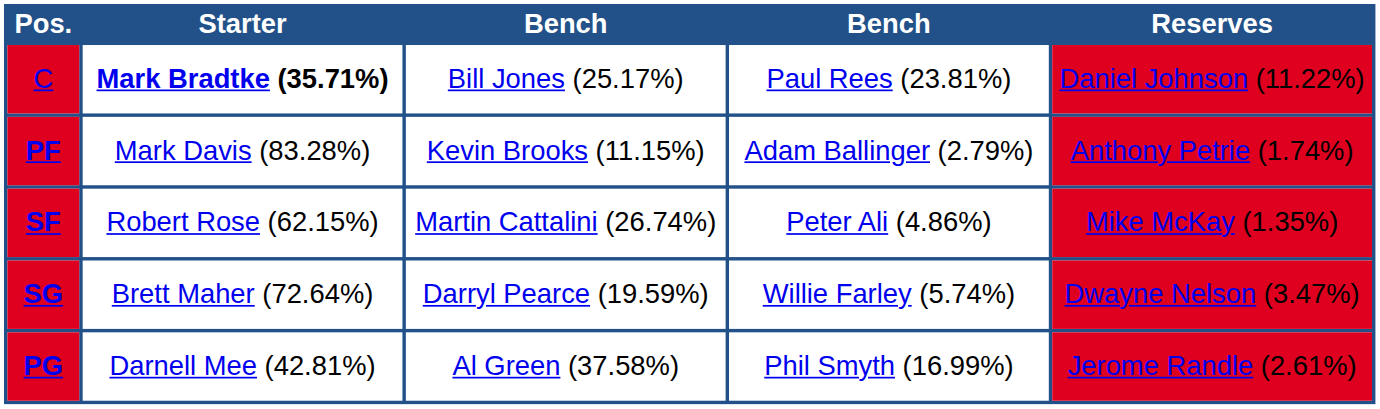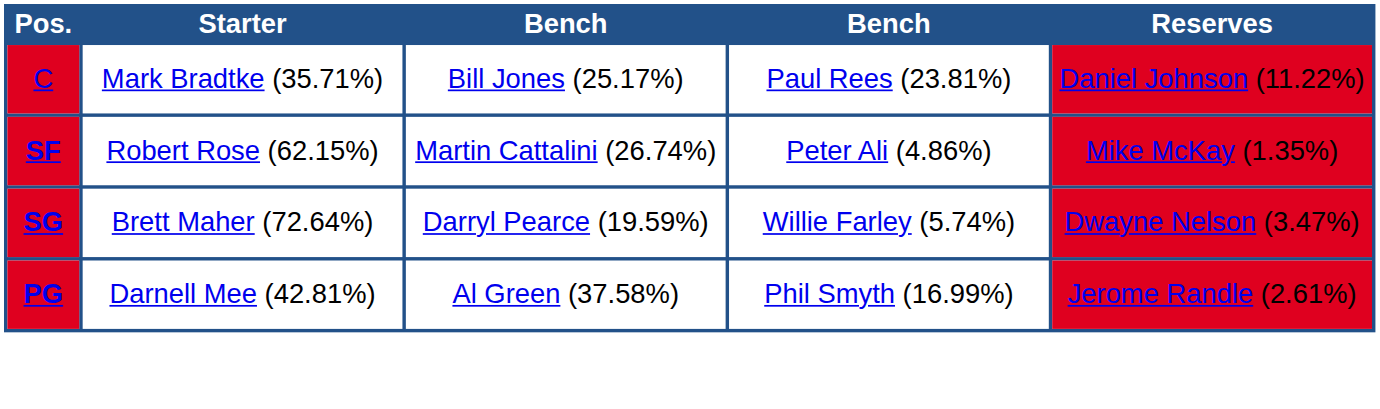C | Starter: bold -> normal
- row: PF | Mark Davis (83.28%) | Kevin Brooks (11.15%) | Adam Ballinger (2.79%) | Anthony Petrie (1.74%)
